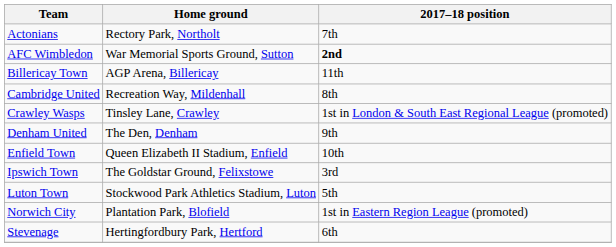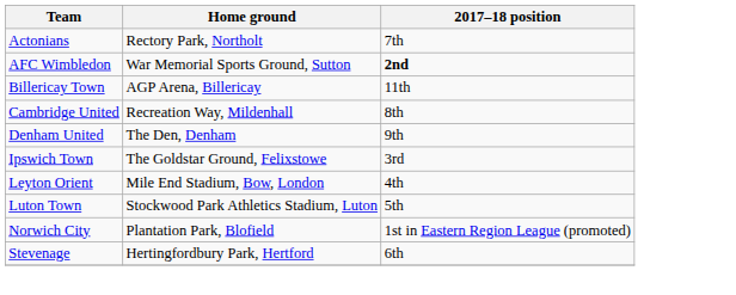- row: Crawley Wasps | Tinsley Lane, Crawley | 1st in London & South East Regional League (promoted)
- row: Enfield Town | Queen Elizabeth II Stadium, Enfield | 10th
+ row: Leyton Orient | Mile End Stadium, Bow, London | 4th
